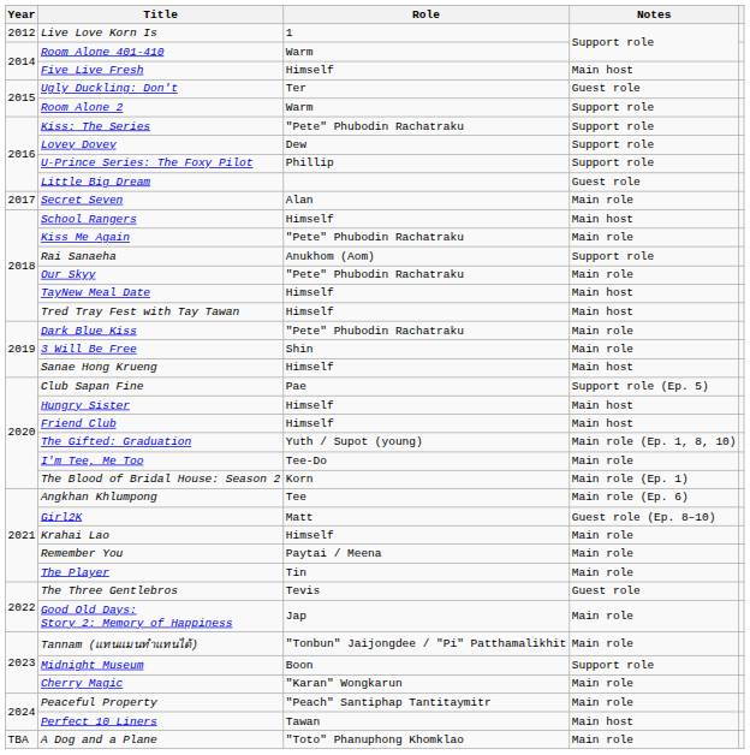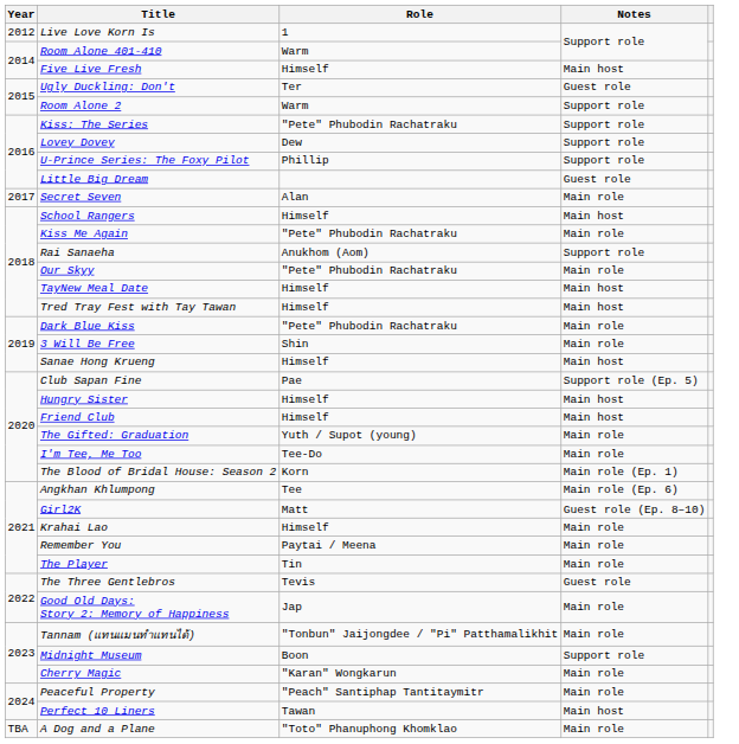The Gifted: Graduation | Notes: Main role (Ep. 1, 8, 10) -> Main role
